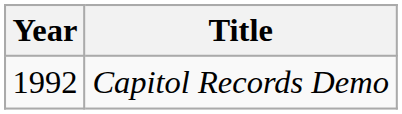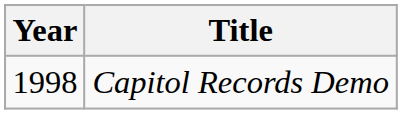Capitol Records Demo | Year: 1992 -> 1998
